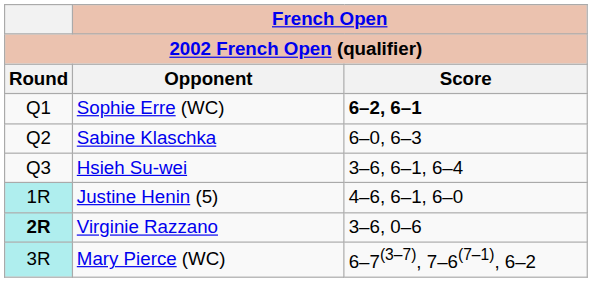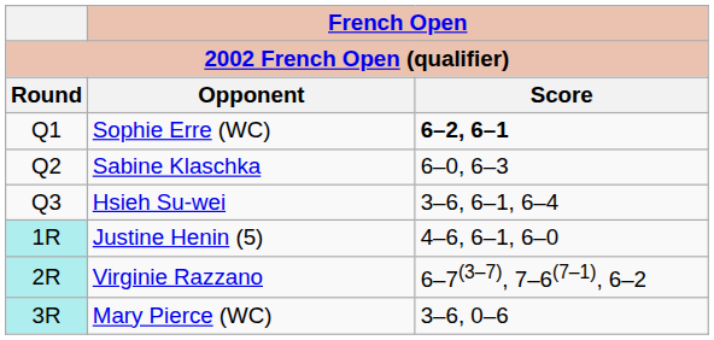Virginie Razzano | Round: bold -> normal
Virginie Razzano | French Open / Score: 3–6, 0–6 -> 6–7(3–7), 7–6(7–1), 6–2
Mary Pierce (WC) | French Open / Score: 6–7(3–7), 7–6(7–1), 6–2 -> 3–6, 0–6
